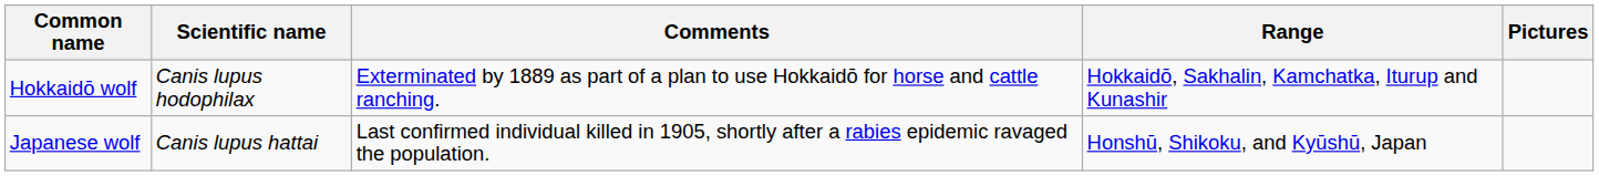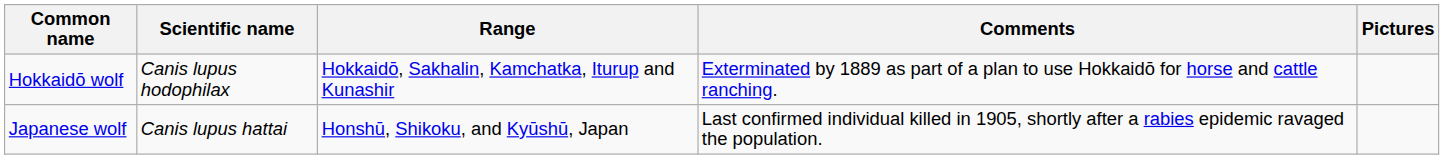columns swapped: Range <-> Comments
